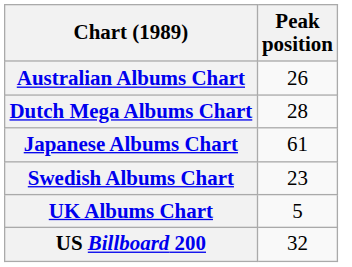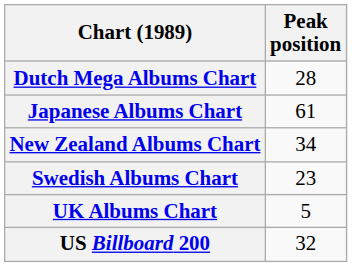- row: Australian Albums Chart | 26
+ row: New Zealand Albums Chart | 34
